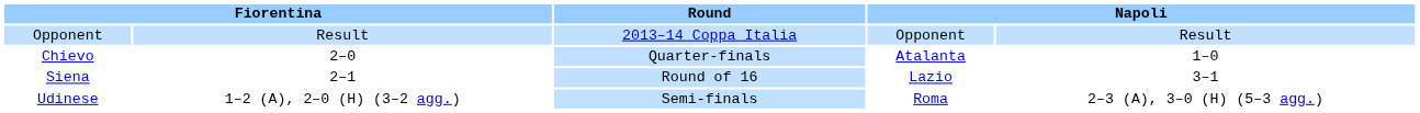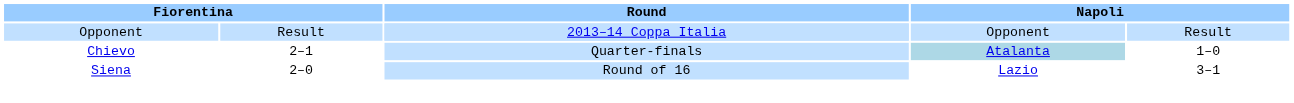Chievo | column 2: 2–0 -> 2–1
Chievo | column 4: no background -> lightblue background
Siena | column 2: 2–1 -> 2–0
- row: Udinese | 1–2 (A), 2–0 (H) (3–2 agg.) | Semi-finals | Roma | 2–3 (A), 3–0 (H) (5–3 agg.)
